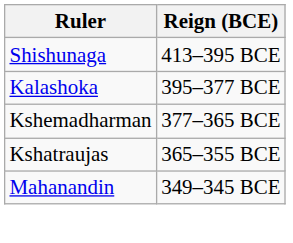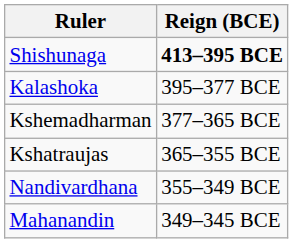Shishunaga | Reign (BCE): normal -> bold
+ row: Nandivardhana | 355–349 BCE
